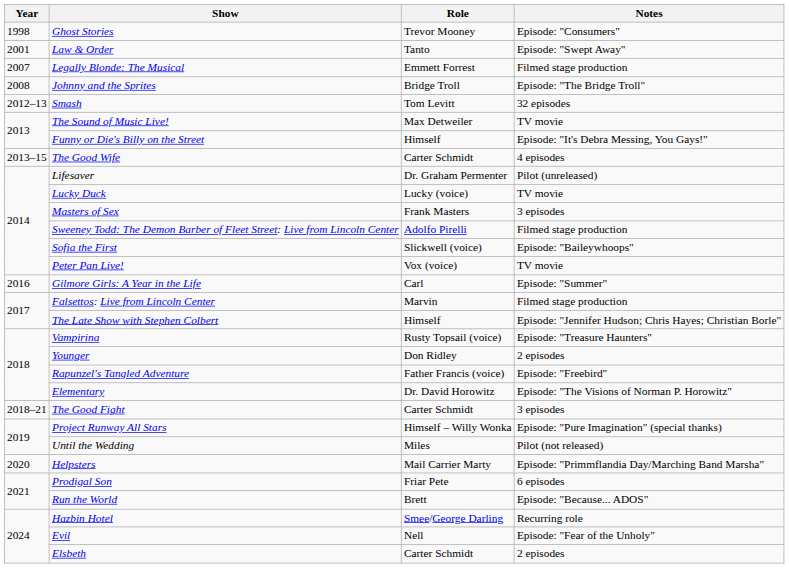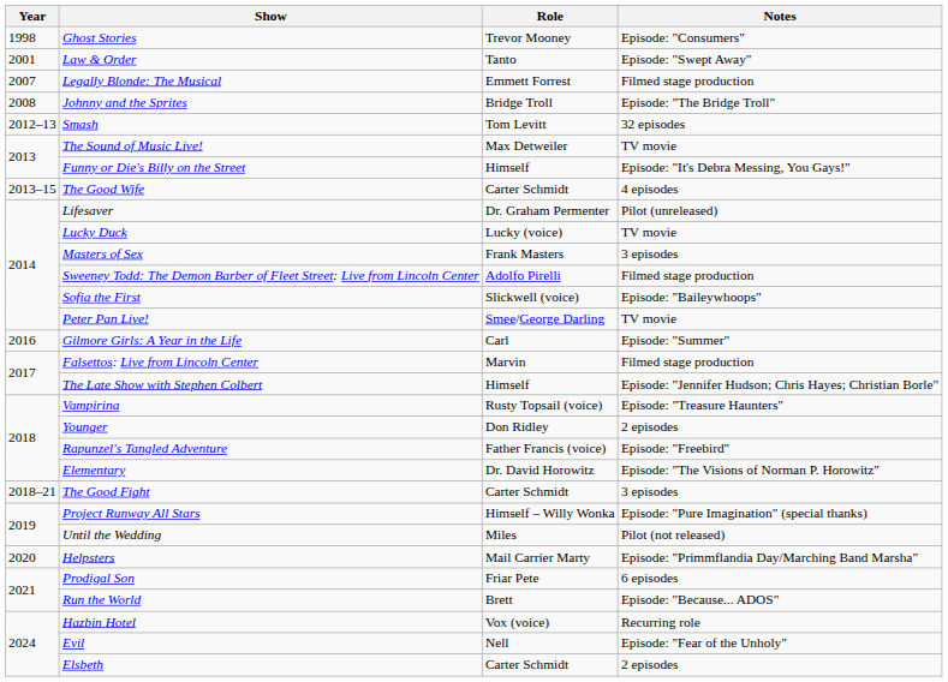Peter Pan Live! | Role: Vox (voice) -> Smee/George Darling
Hazbin Hotel | Role: Smee/George Darling -> Vox (voice)
